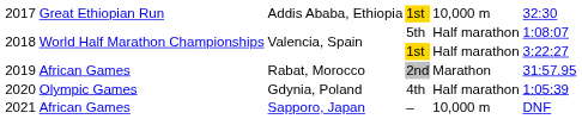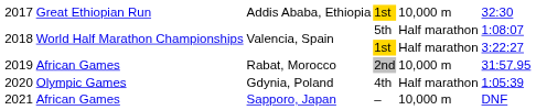2nd | column 5: Marathon -> 10,000 m
